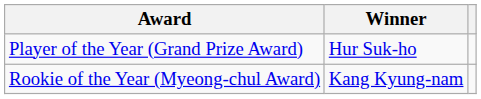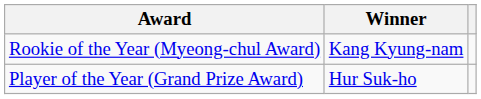rows swapped: Player of the Year (Grand Prize Award) <-> Rookie of the Year (Myeong-chul Award)
